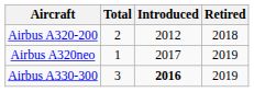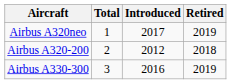rows swapped: Airbus A320-200 <-> Airbus A320neo
Airbus A330-300 | Introduced: bold -> normal
